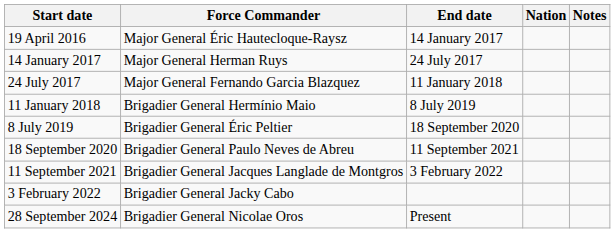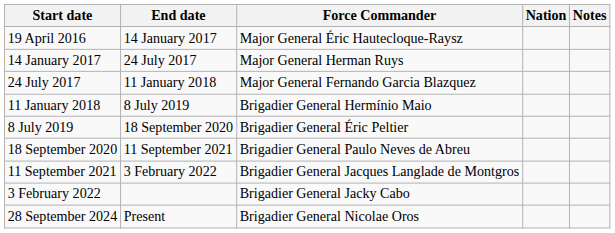columns swapped: End date <-> Force Commander
